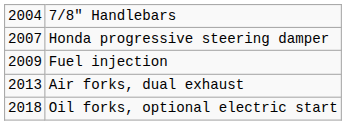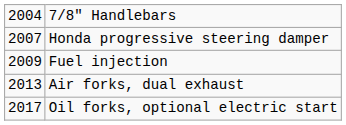Oil forks, optional electric start | column 1: 2018 -> 2017
